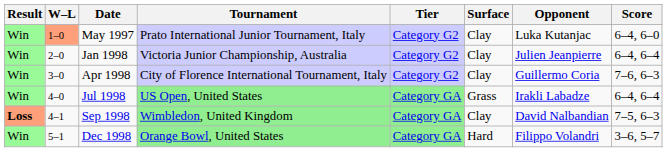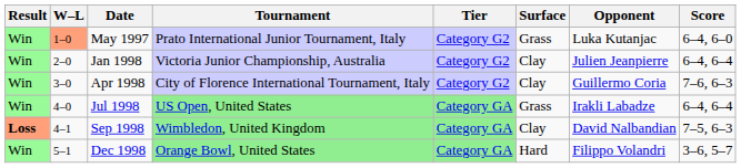May 1997 | Surface: Clay -> Grass
